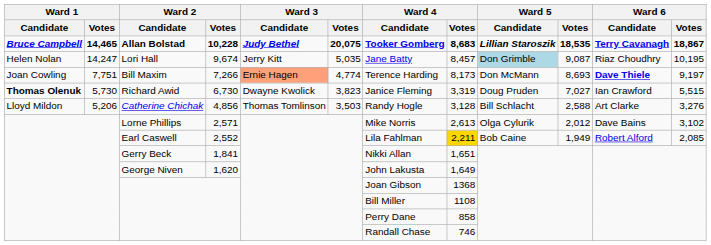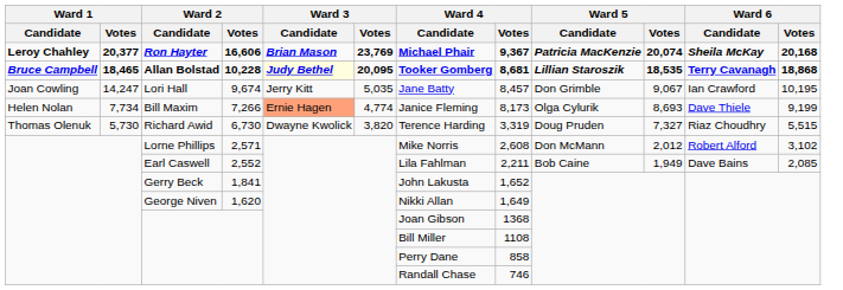+ row: Leroy Chahley | 20,377 | Ron Hayter | 16,606 | Brian Mason | 23,769 | Michael Phair | 9,367 | Patricia MacKenzie | 20,074 | Sheila McKay | 20,168
Allan Bolstad | Ward 1 / Votes: 14,465 -> 18,465
Allan Bolstad | Ward 3 / Candidate: no background -> lightyellow background
Allan Bolstad | Ward 3 / Votes: 20,075 -> 20,095
Allan Bolstad | Ward 4 / Votes: 8,683 -> 8,681
Allan Bolstad | Ward 6 / Votes: 18,867 -> 18,868
Lori Hall | Ward 1 / Candidate: Helen Nolan -> Joan Cowling
Lori Hall | Ward 5 / Candidate: lightblue background -> no background
Lori Hall | Ward 5 / Votes: 9,087 -> 9,067
Lori Hall | Ward 6 / Candidate: Riaz Choudhry -> Ian Crawford
Bill Maxim | Ward 1 / Candidate: Joan Cowling -> Helen Nolan
Bill Maxim | Ward 1 / Votes: 7,751 -> 7,734
Bill Maxim | Ward 4 / Candidate: Terence Harding -> Janice Fleming
Bill Maxim | Ward 5 / Candidate: Don McMann -> Olga Cylurik
Bill Maxim | Ward 6 / Candidate: bold -> normal
Bill Maxim | Ward 6 / Votes: 9,197 -> 9,199
Richard Awid | Ward 1 / Candidate: bold -> normal
Richard Awid | Ward 3 / Votes: 3,823 -> 3,820
Richard Awid | Ward 4 / Candidate: Janice Fleming -> Terence Harding
Richard Awid | Ward 5 / Votes: 7,027 -> 7,327
Richard Awid | Ward 6 / Candidate: Ian Crawford -> Riaz Choudhry
- row: Lloyd Mildon | 5,206 | Catherine Chichak | 4,856 | Thomas Tomlinson | 3,503 | Randy Hogle | 3,128 | Bill Schlacht | 2,588 | Art Clarke | 3,276
Lorne Phillips | Ward 4 / Votes: 2,613 -> 2,608
Lorne Phillips | Ward 5 / Candidate: Olga Cylurik -> Don McMann
Lorne Phillips | Ward 6 / Candidate: Dave Bains -> Robert Alford
Earl Caswell | Ward 4 / Votes: gold background -> no background
Earl Caswell | Ward 6 / Candidate: Robert Alford -> Dave Bains
Gerry Beck | Ward 4 / Candidate: Nikki Allan -> John Lakusta
Gerry Beck | Ward 4 / Votes: 1,651 -> 1,652
George Niven | Ward 4 / Candidate: John Lakusta -> Nikki Allan
